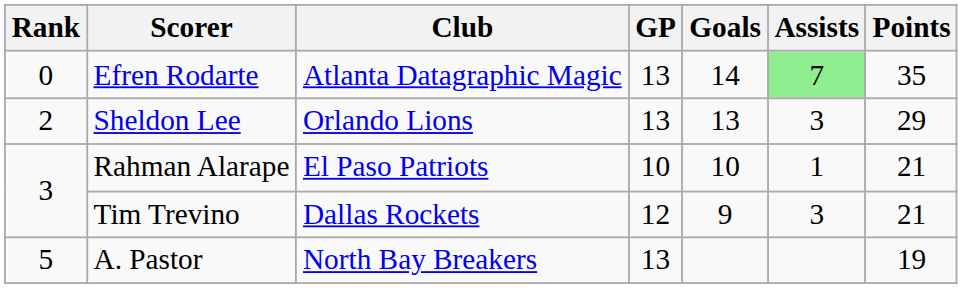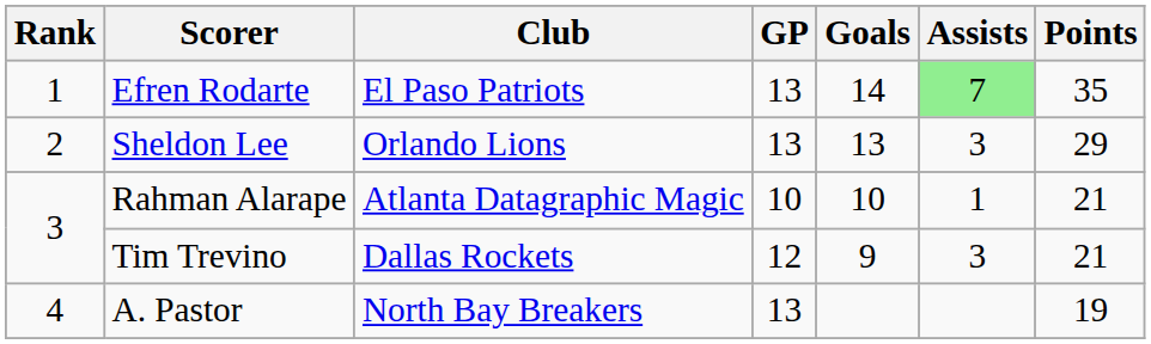Efren Rodarte | Rank: 0 -> 1
Efren Rodarte | Club: Atlanta Datagraphic Magic -> El Paso Patriots
Rahman Alarape | Club: El Paso Patriots -> Atlanta Datagraphic Magic
A. Pastor | Rank: 5 -> 4
